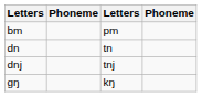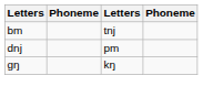bm | column 3: pm -> tnj
- row: dn | tn
dnj | column 3: tnj -> pm
